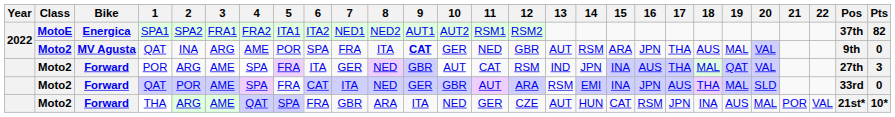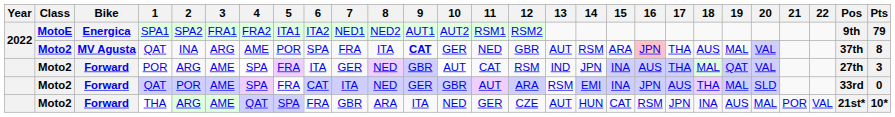SPA1 | Pos: 37th -> 9th
SPA1 | Pts: 82 -> 79
MV Agusta / QAT | 16: no background -> pink background
MV Agusta / QAT | Pos: 9th -> 37th
MV Agusta / QAT | Pts: 0 -> 8
